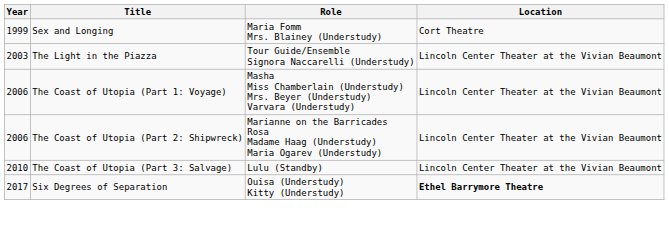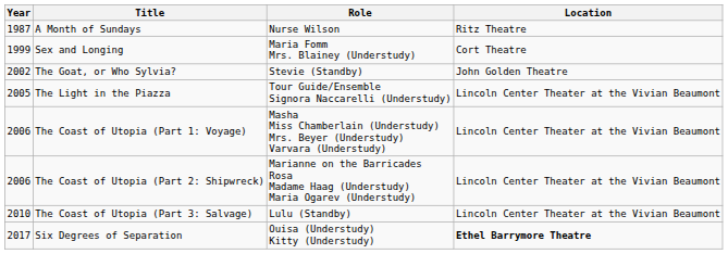+ row: 1987 | A Month of Sundays | Nurse Wilson | Ritz Theatre
+ row: 2002 | The Goat, or Who Sylvia? | Stevie (Standby) | John Golden Theatre
The Light in the Piazza | Year: 2003 -> 2005
